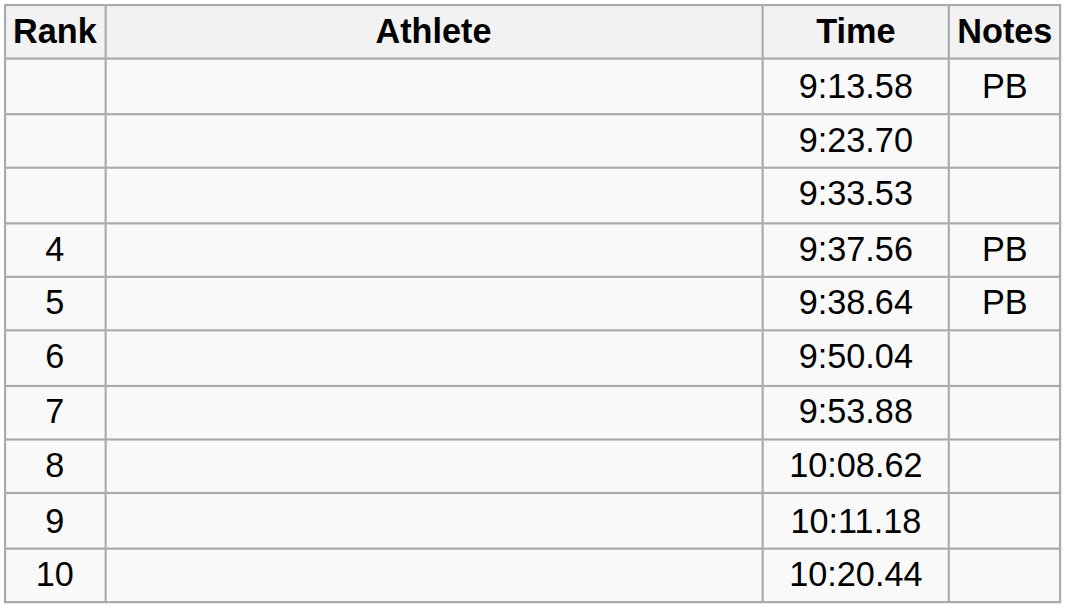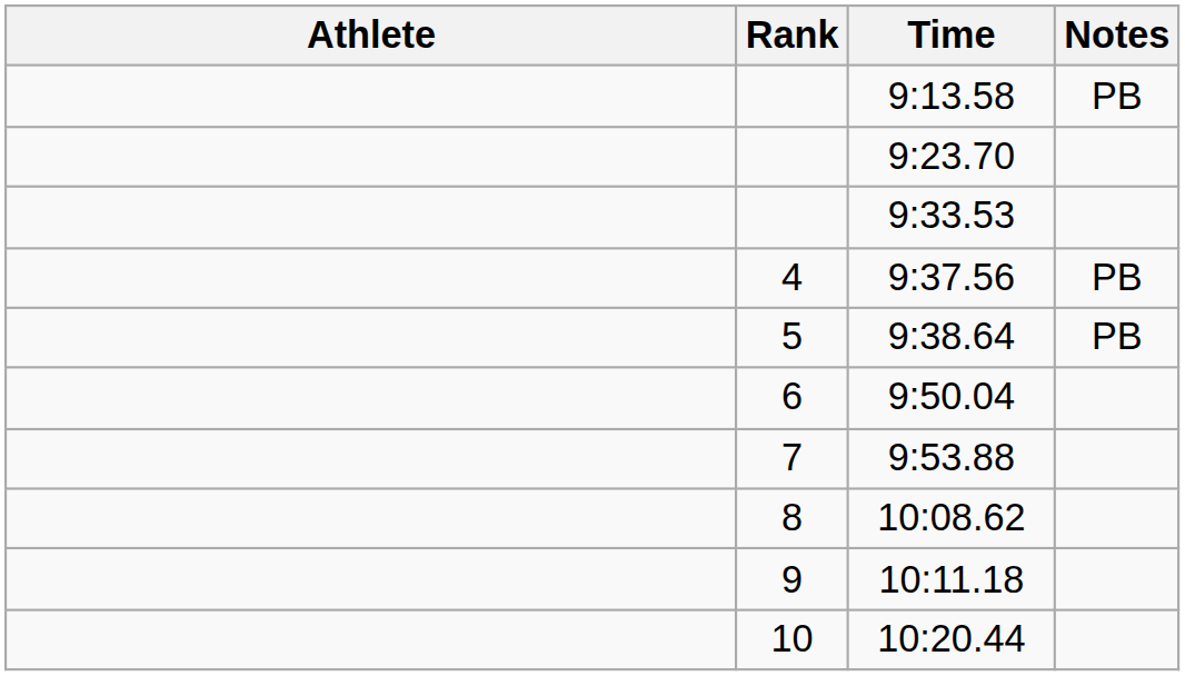columns swapped: Rank <-> Athlete
